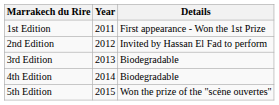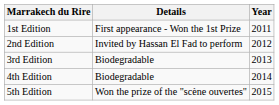columns swapped: Year <-> Details
